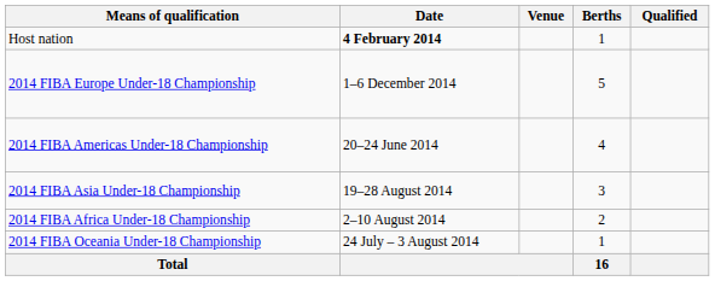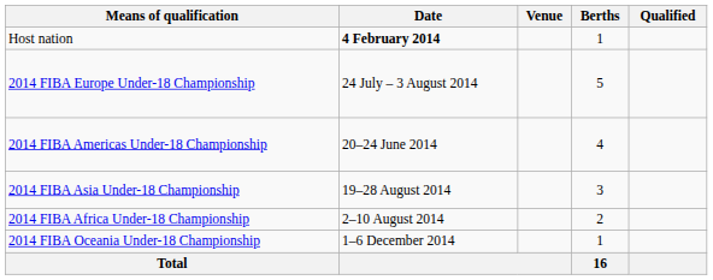2014 FIBA Europe Under-18 Championship | Date: 1–6 December 2014 -> 24 July – 3 August 2014
2014 FIBA Oceania Under-18 Championship | Date: 24 July – 3 August 2014 -> 1–6 December 2014
